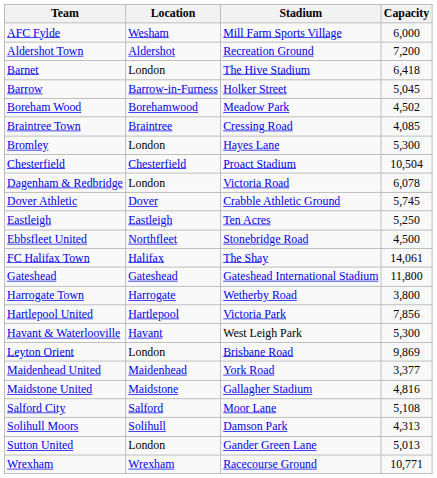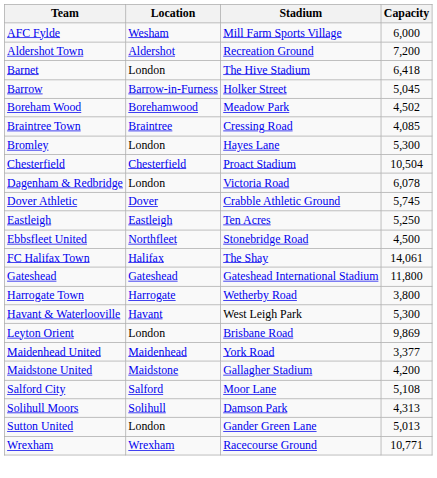- row: Hartlepool United | Hartlepool | Victoria Park | 7,856
Maidstone United | Capacity: 4,816 -> 4,200
